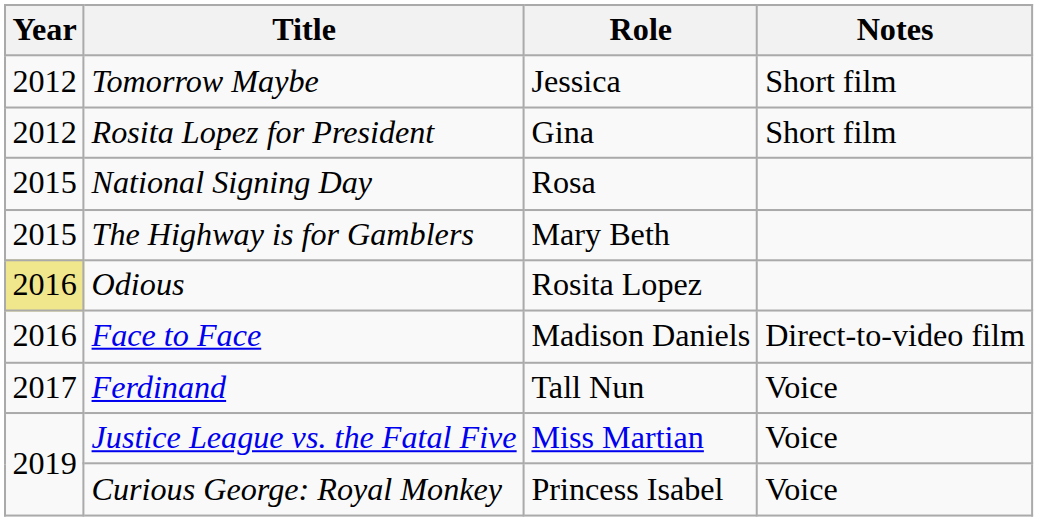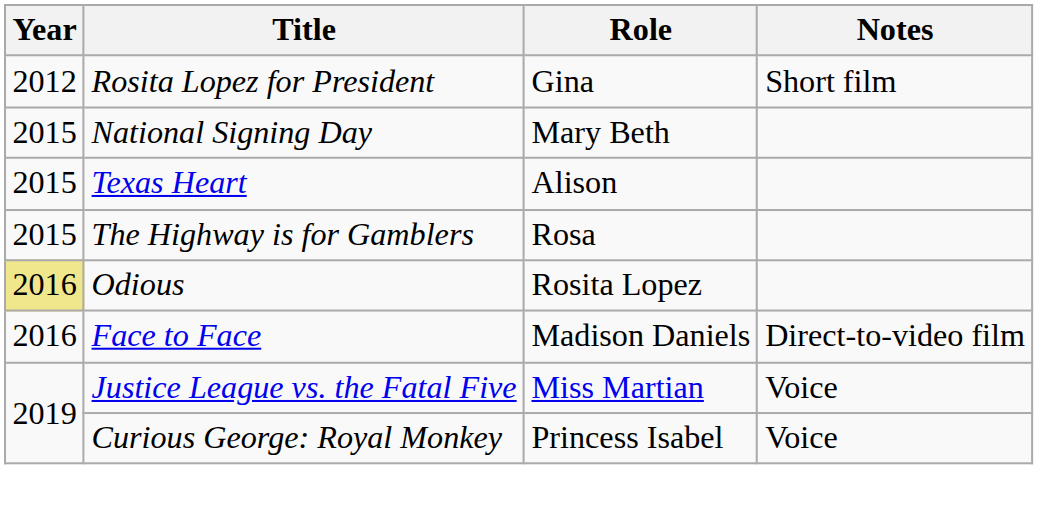- row: 2012 | Tomorrow Maybe | Jessica | Short film
National Signing Day | Role: Rosa -> Mary Beth
+ row: 2015 | Texas Heart | Alison
The Highway is for Gamblers | Role: Mary Beth -> Rosa
- row: 2017 | Ferdinand | Tall Nun | Voice
